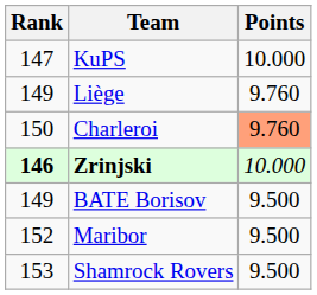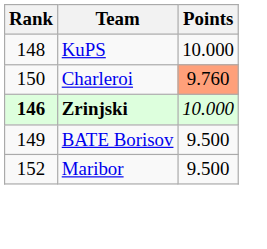KuPS | Rank: 147 -> 148
- row: 149 | Liège | 9.760
- row: 153 | Shamrock Rovers | 9.500
